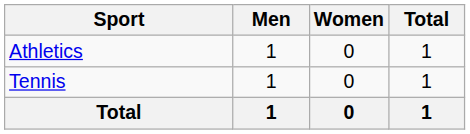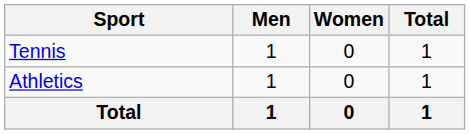rows swapped: Athletics <-> Tennis
